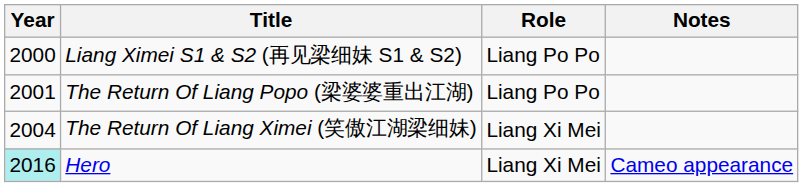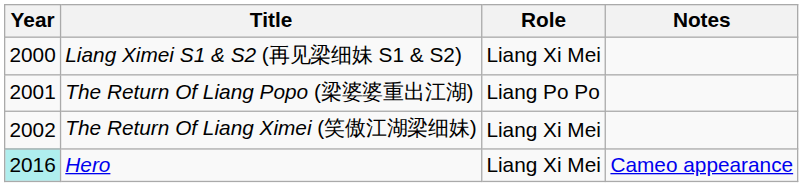Liang Ximei S1 & S2 (再见梁细妹 S1 & S2) | Role: Liang Po Po -> Liang Xi Mei
The Return Of Liang Ximei (笑傲江湖梁细妹) | Year: 2004 -> 2002
